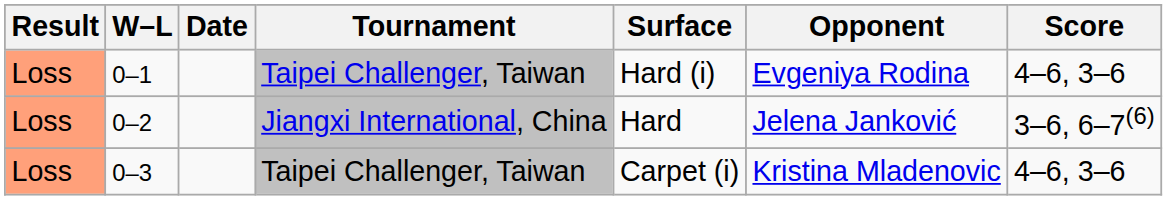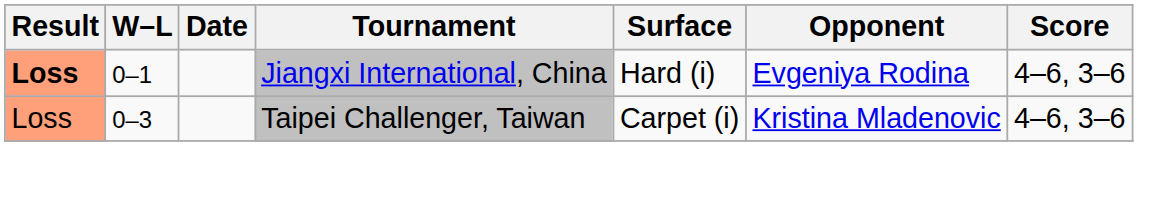0–1 | Result: normal -> bold
0–1 | Tournament: Taipei Challenger, Taiwan -> Jiangxi International, China
- row: Loss | 0–2 | Jiangxi International, China | Hard | Jelena Janković | 3–6, 6–7(6)
